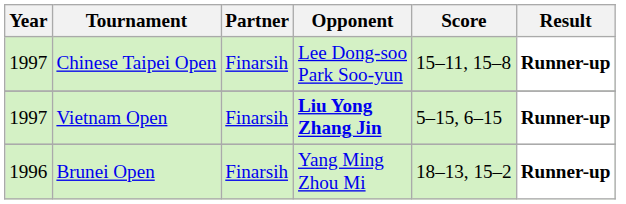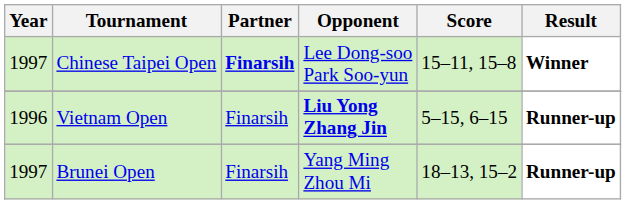Chinese Taipei Open | Partner: normal -> bold
Chinese Taipei Open | Result: Runner-up -> Winner
Vietnam Open | Year: 1997 -> 1996
Brunei Open | Year: 1996 -> 1997
